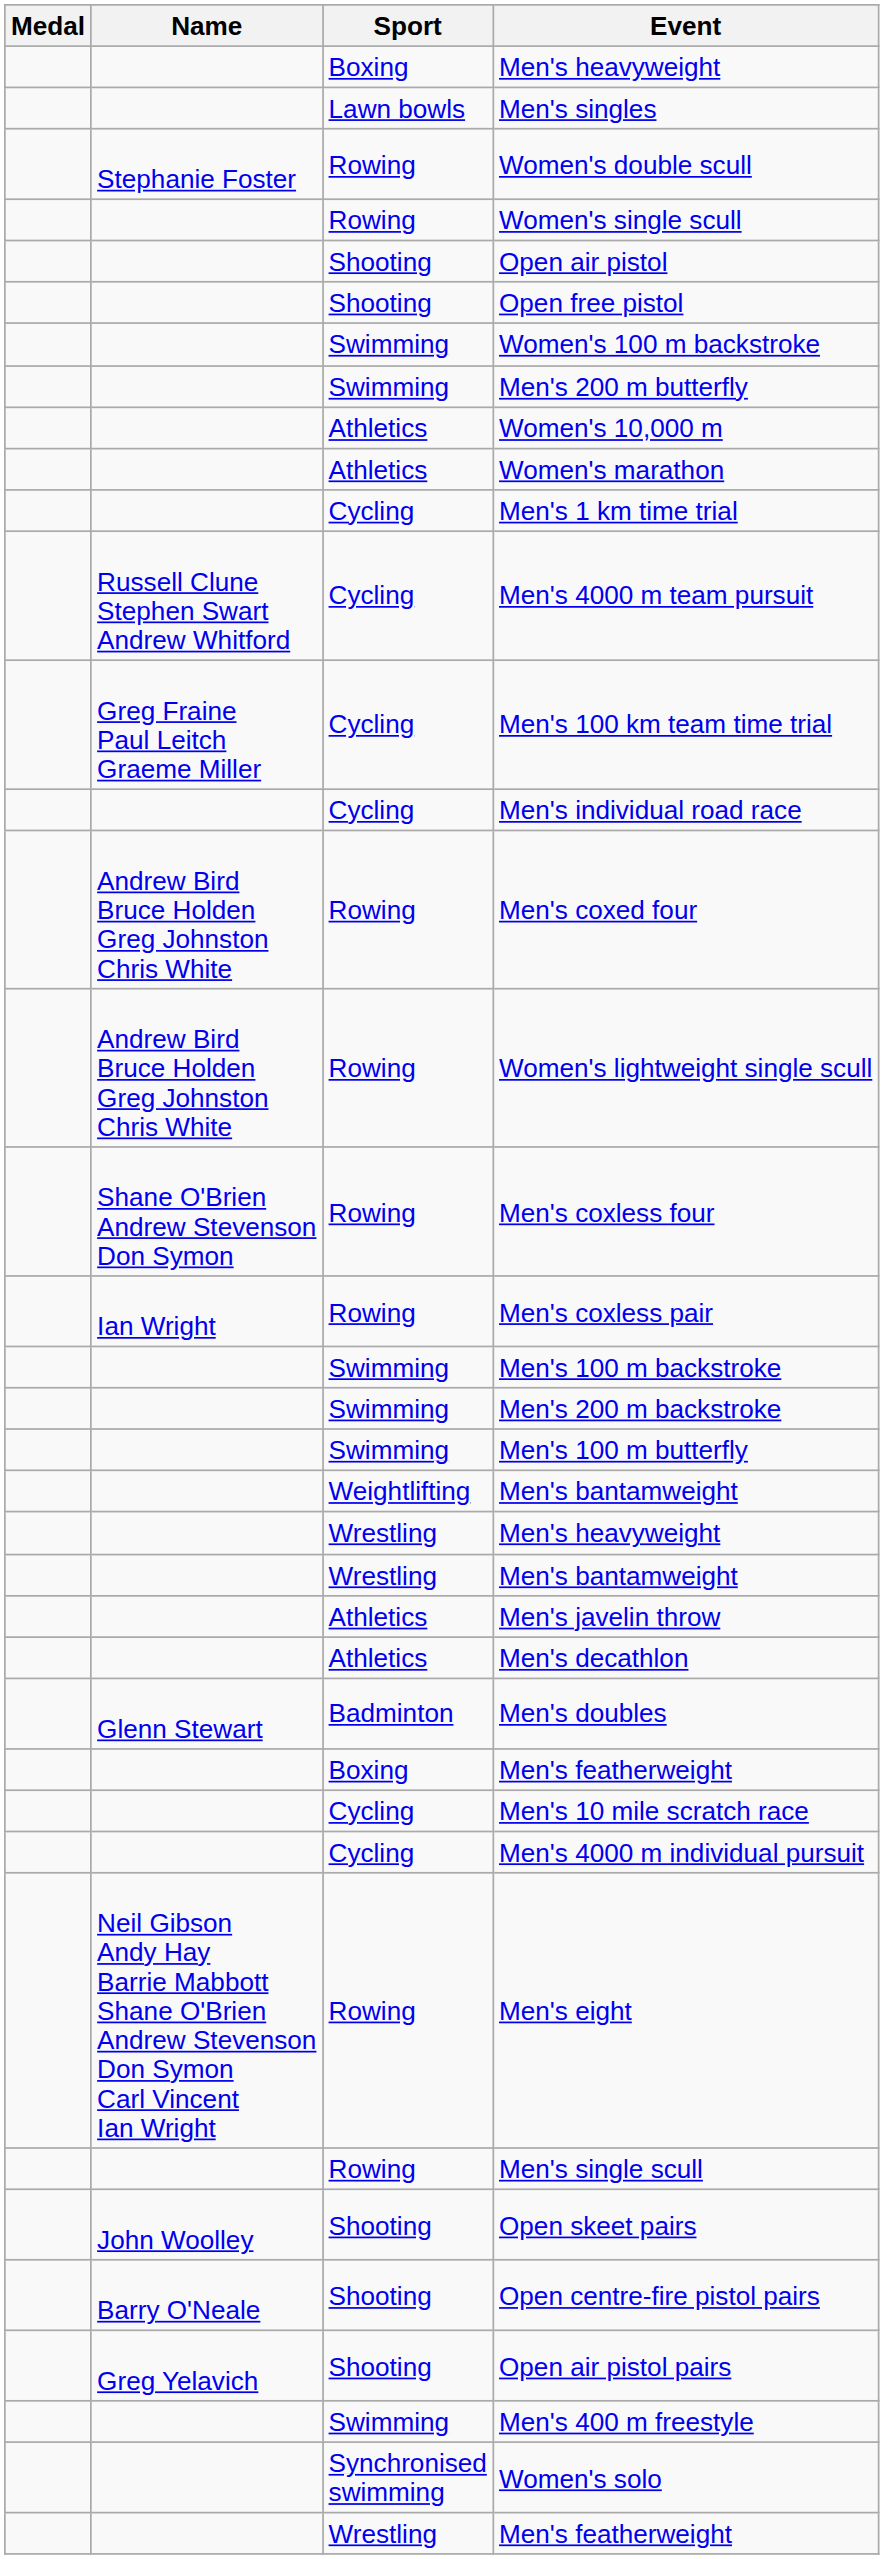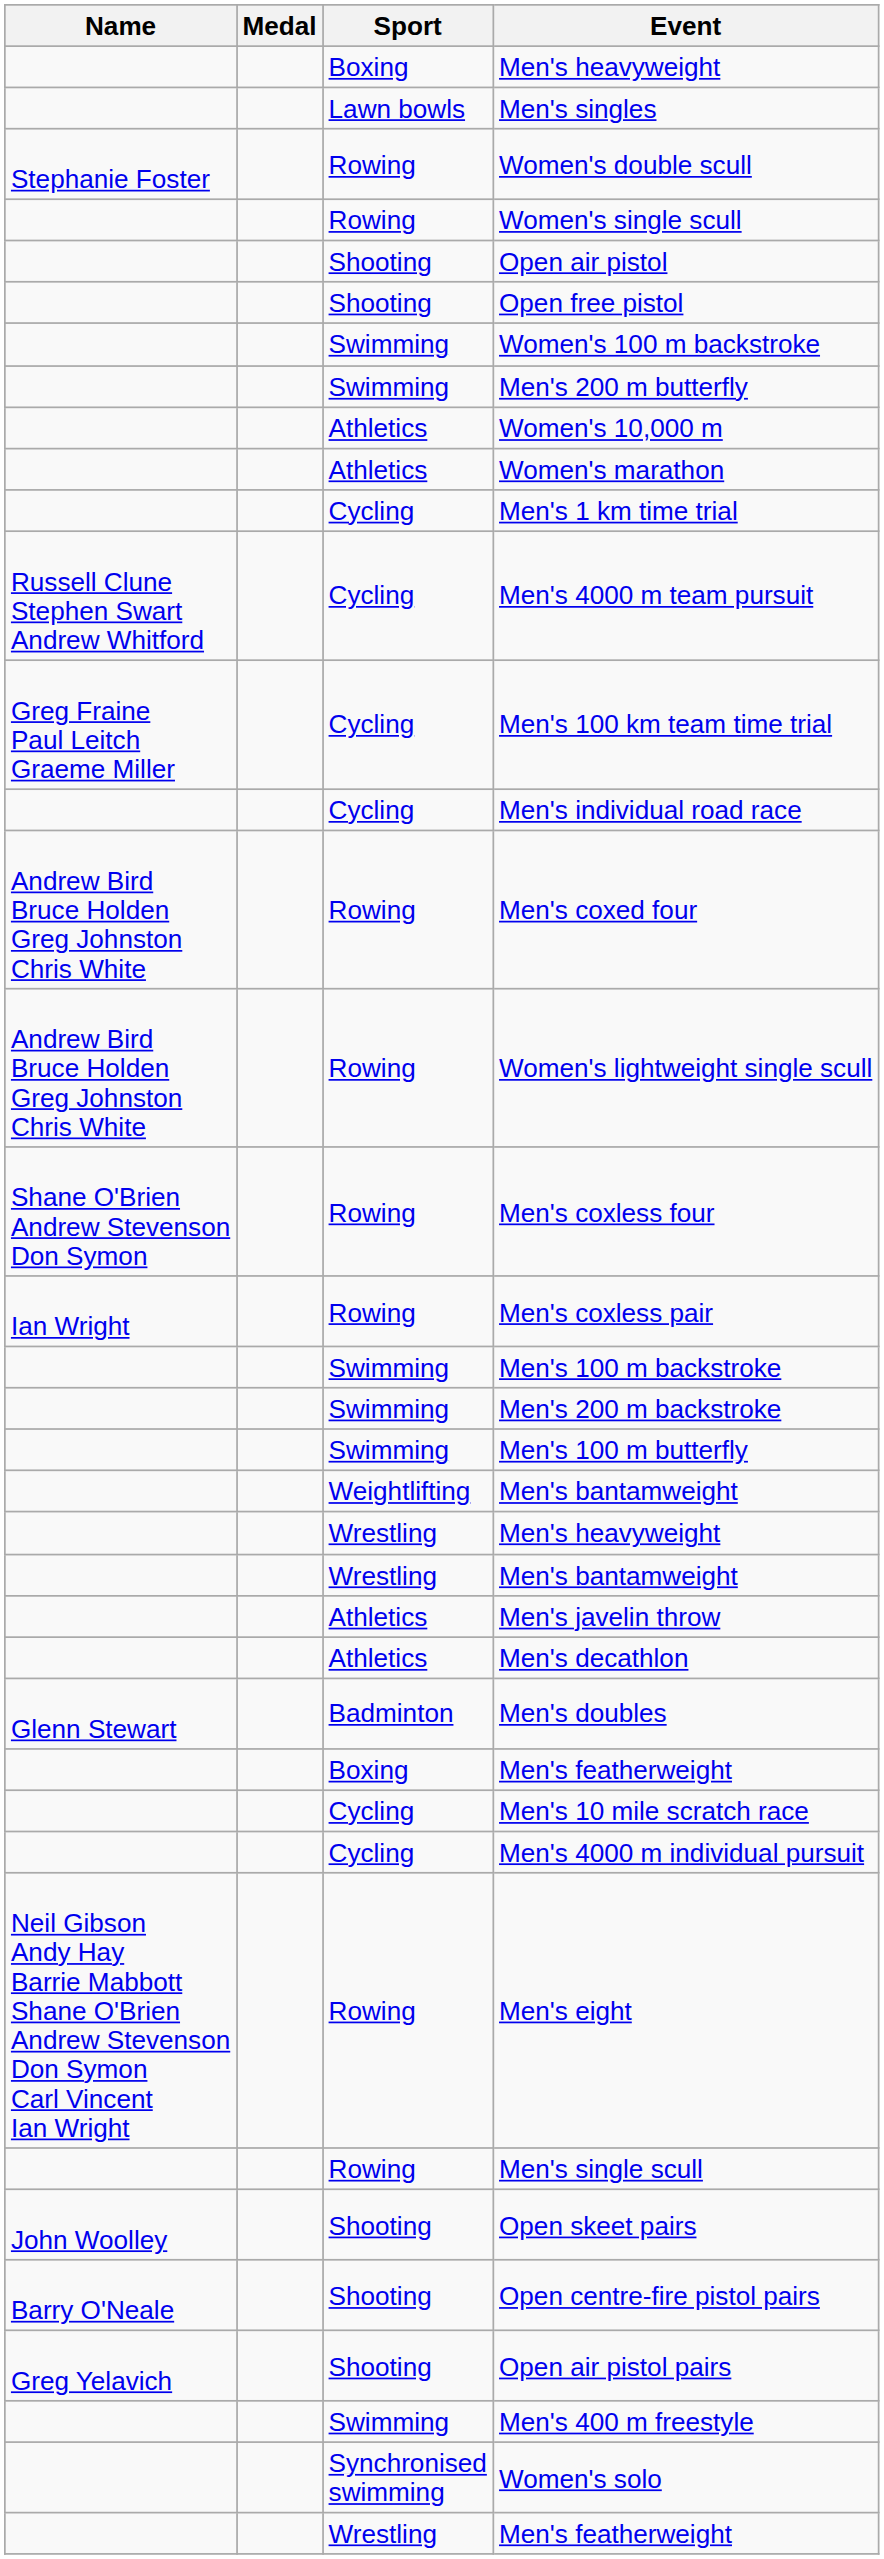columns swapped: Medal <-> Name
